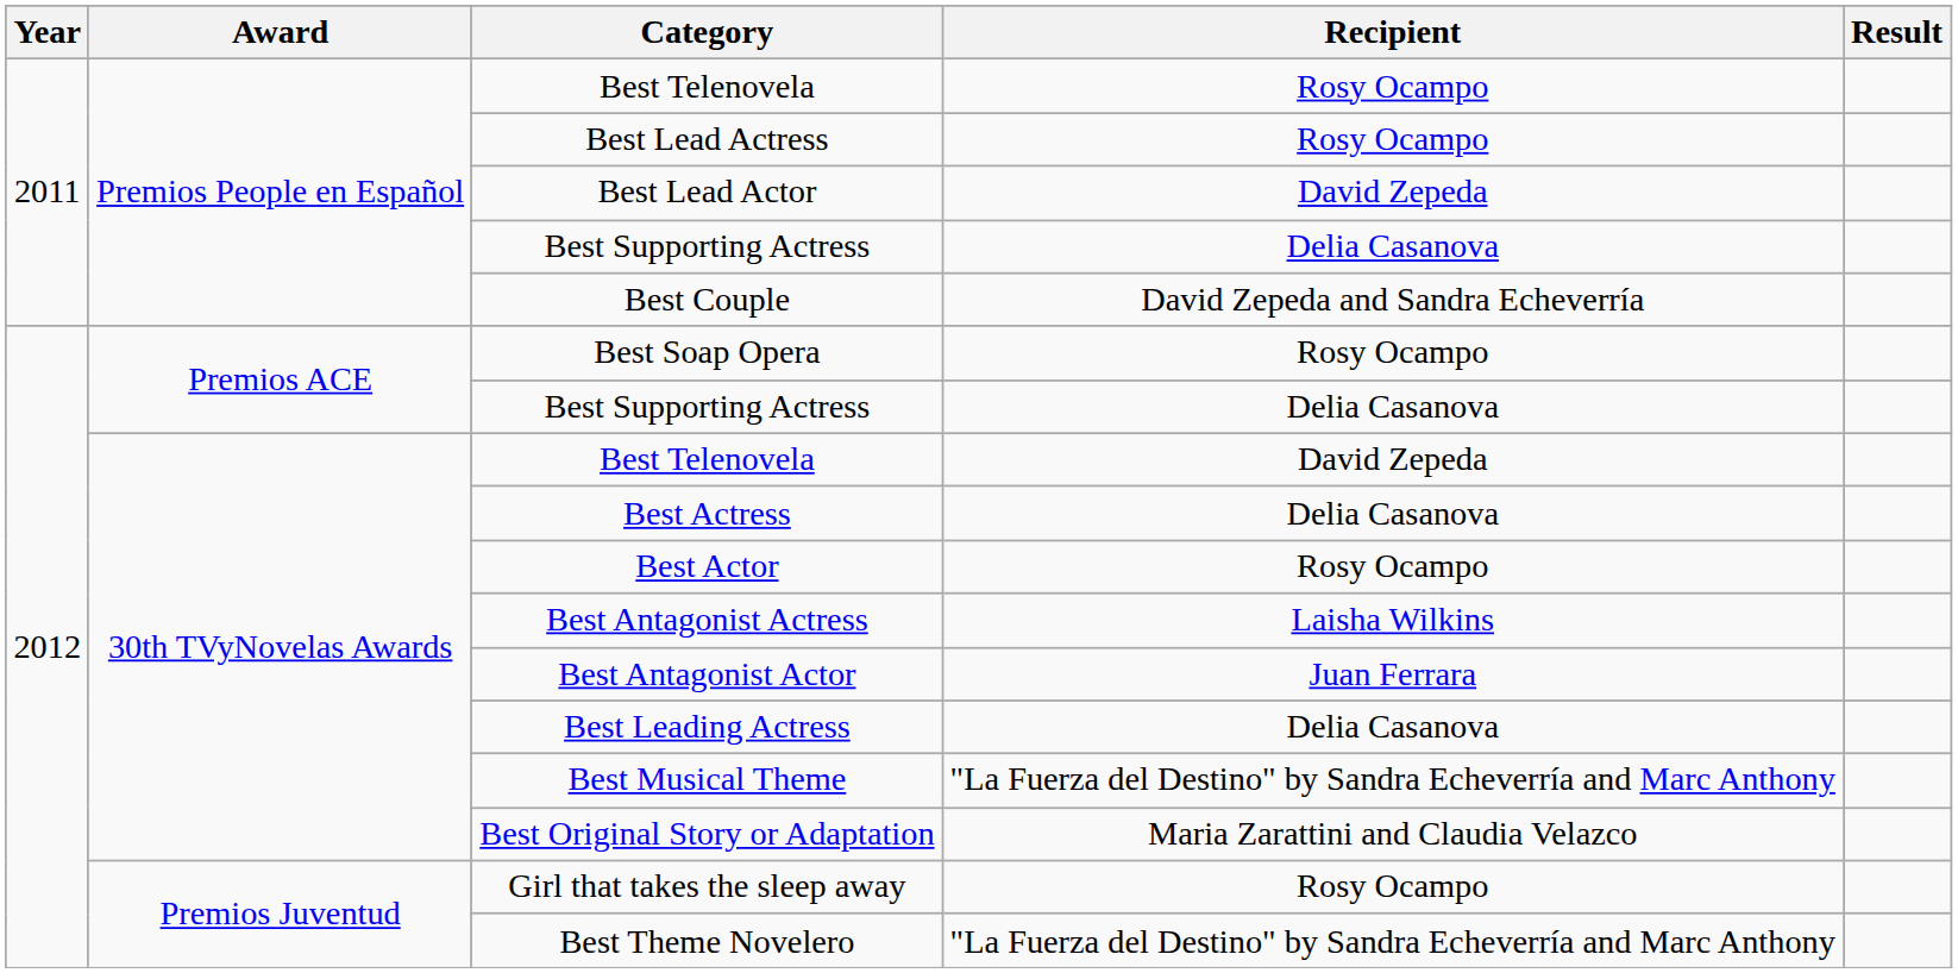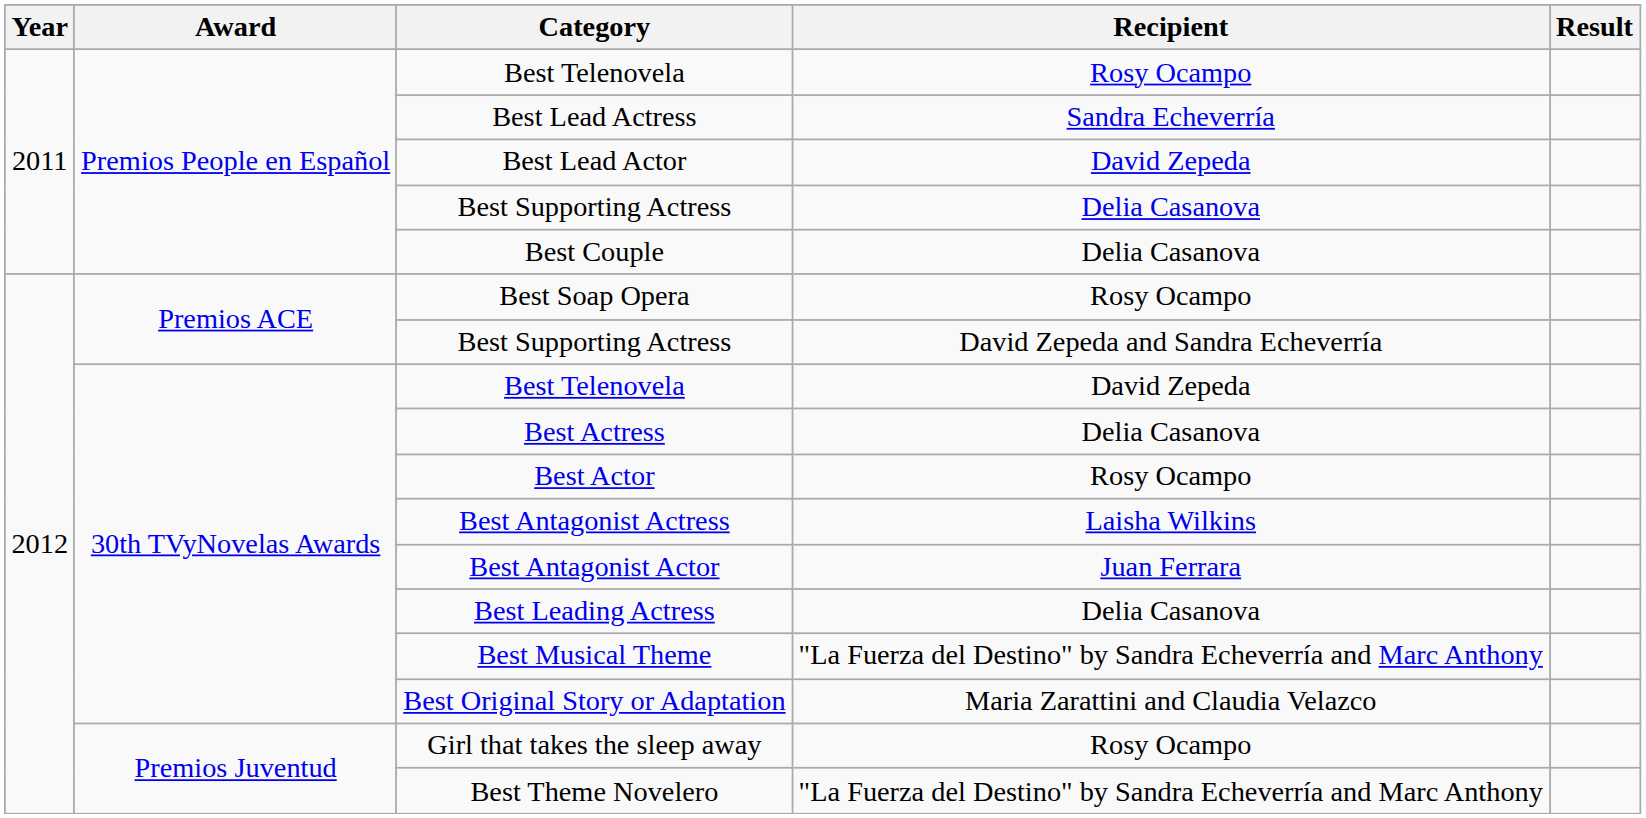Best Lead Actress | Recipient: Rosy Ocampo -> Sandra Echeverría
Best Couple | Recipient: David Zepeda and Sandra Echeverría -> Delia Casanova
Premios ACE / Best Supporting Actress | Recipient: Delia Casanova -> David Zepeda and Sandra Echeverría
